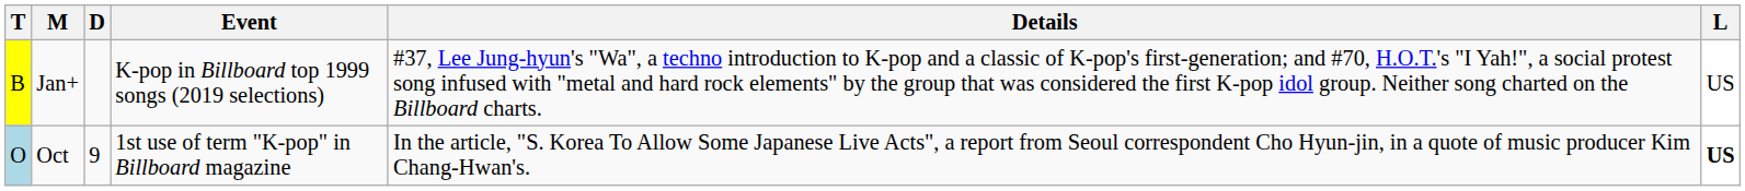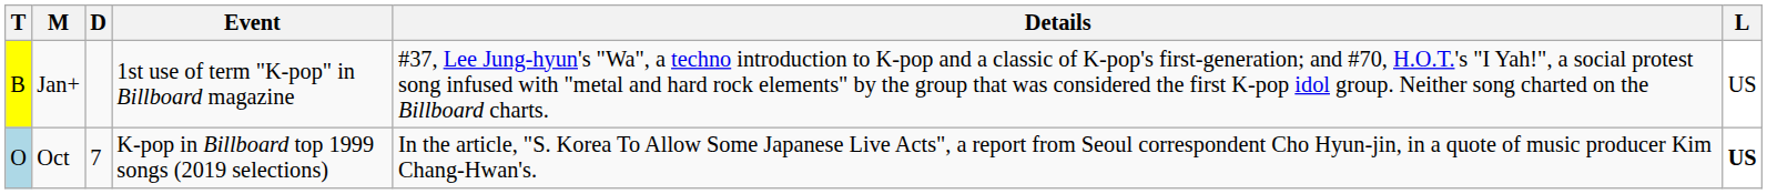Jan+ | Event: K-pop in Billboard top 1999 songs (2019 selections) -> 1st use of term "K-pop" in Billboard magazine
Oct | D: 9 -> 7
Oct | Event: 1st use of term "K-pop" in Billboard magazine -> K-pop in Billboard top 1999 songs (2019 selections)
